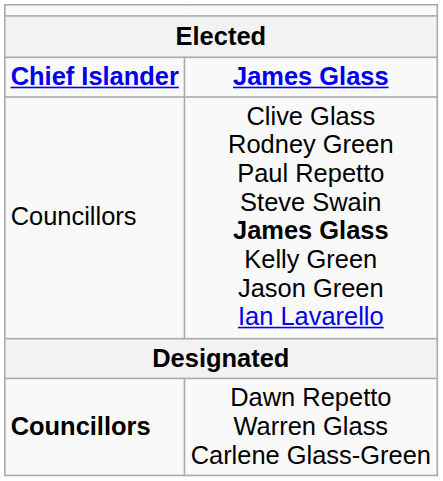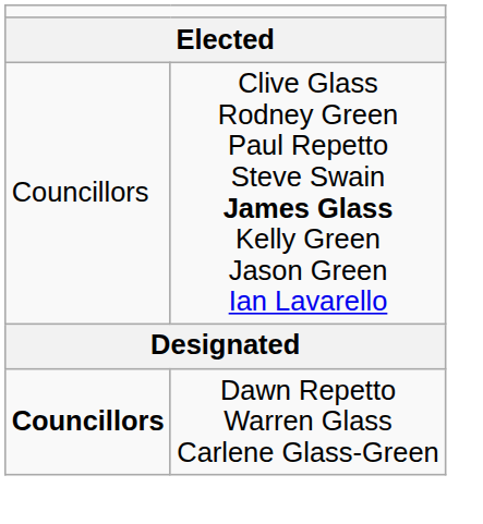- row: Chief Islander | James Glass
